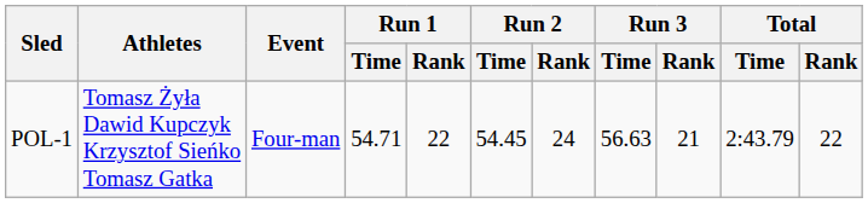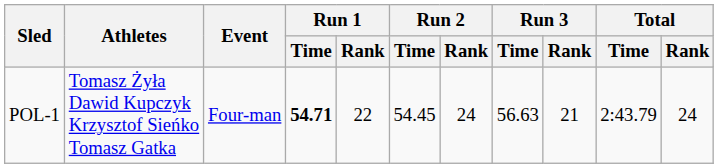POL-1 | Run 1 / Time: normal -> bold
POL-1 | Total / Rank: 22 -> 24
